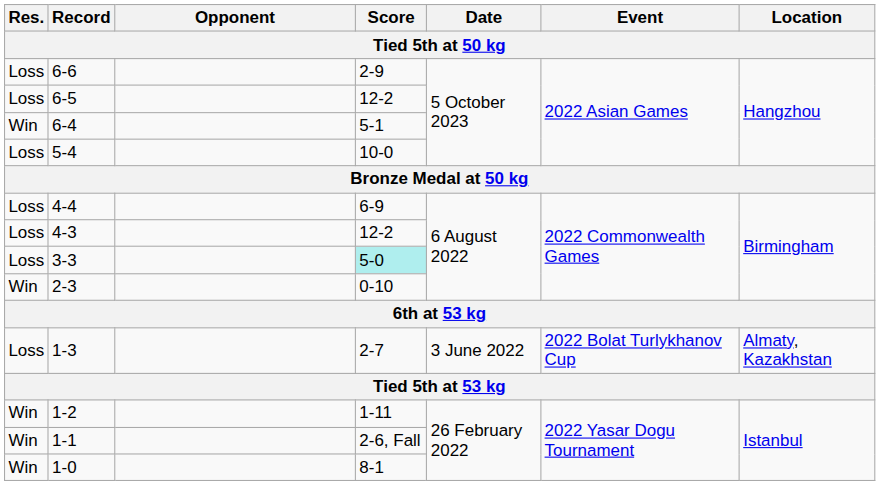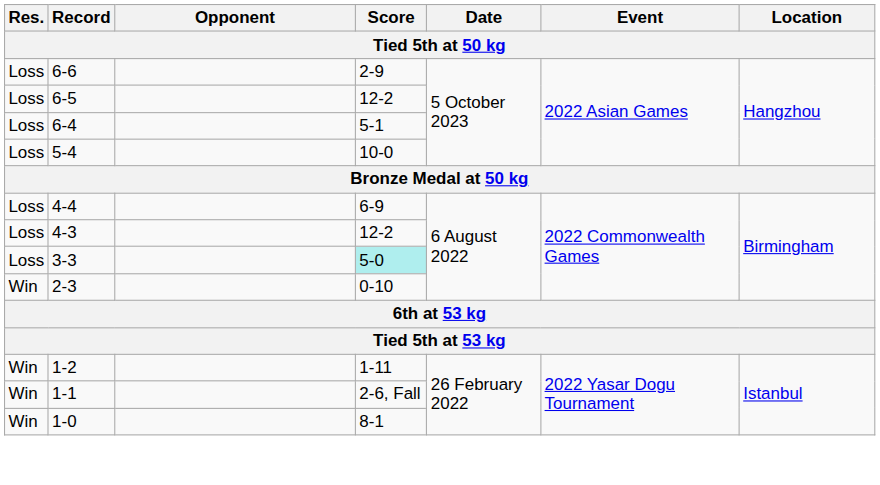6-4 | Res.: Win -> Loss
- row: Loss | 1-3 | 2-7 | 3 June 2022 | 2022 Bolat Turlykhanov Cup | Almaty, Kazakhstan
